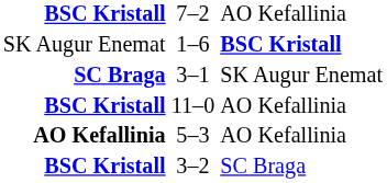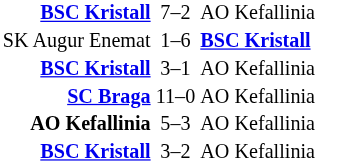3–1 | column 1: SC Braga -> BSC Kristall
3–1 | column 3: SK Augur Enemat -> AO Kefallinia
11–0 | column 1: BSC Kristall -> SC Braga
3–2 | column 3: SC Braga -> AO Kefallinia
